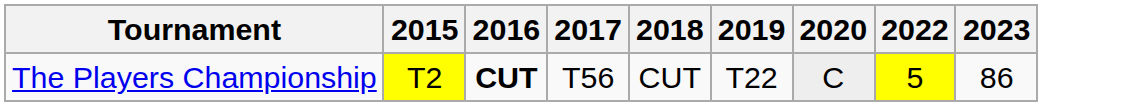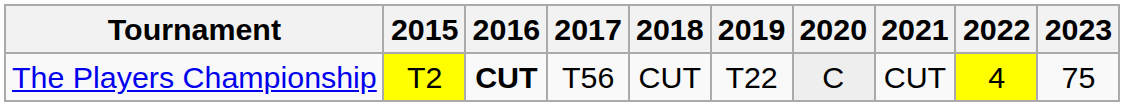+ column: 2021 | CUT
The Players Championship | 2022: 5 -> 4
The Players Championship | 2023: 86 -> 75
